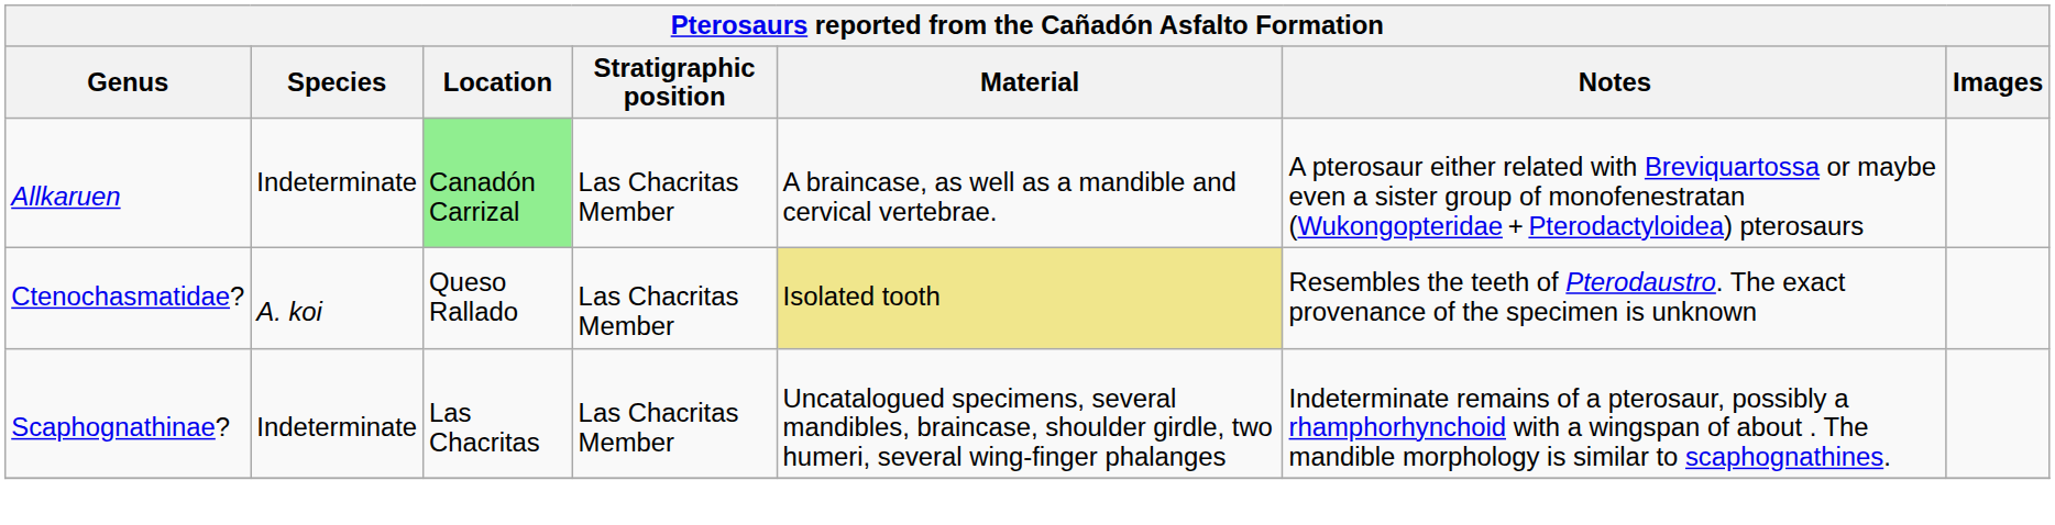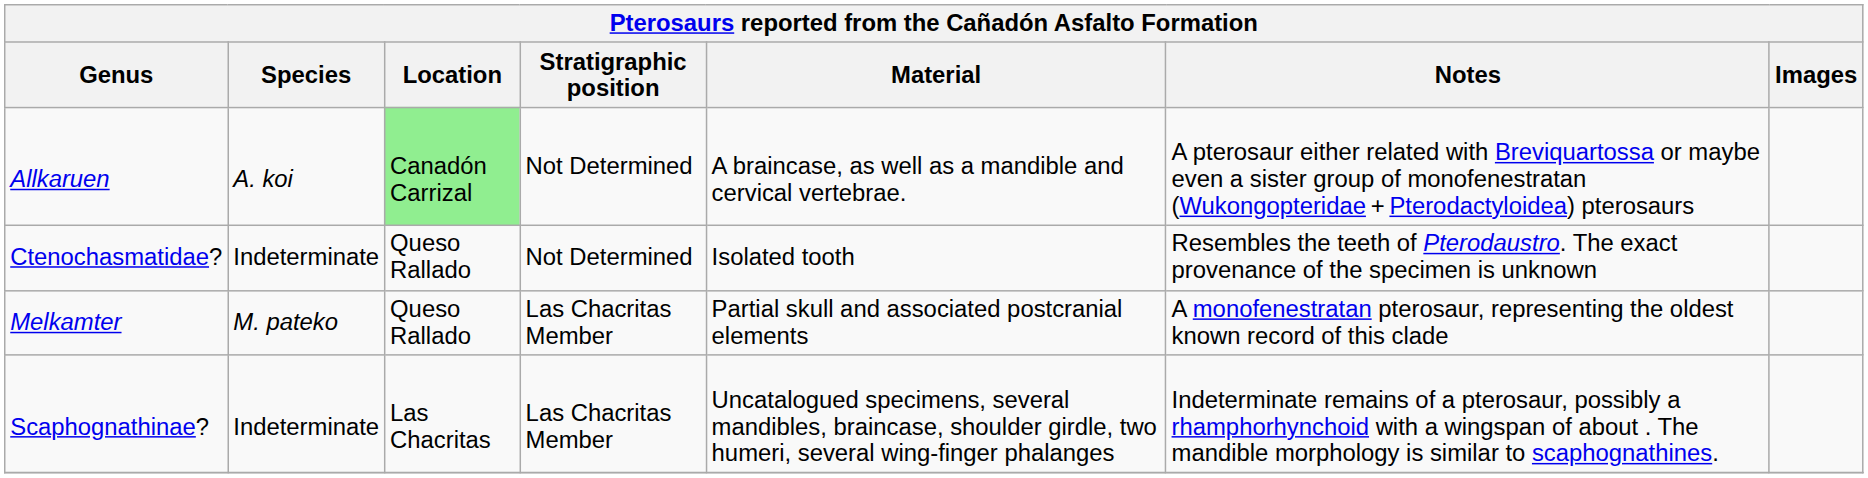Allkaruen | Species: Indeterminate -> A. koi
Allkaruen | Stratigraphic position: Las Chacritas Member -> Not Determined
Ctenochasmatidae? | Species: A. koi -> Indeterminate
Ctenochasmatidae? | Stratigraphic position: Las Chacritas Member -> Not Determined
Ctenochasmatidae? | Material: khaki background -> no background
+ row: Melkamter | M. pateko | Queso Rallado | Las Chacritas Member | Partial skull and associated postcranial elements | A monofenestratan pterosaur, representing the oldest known record of this clade
